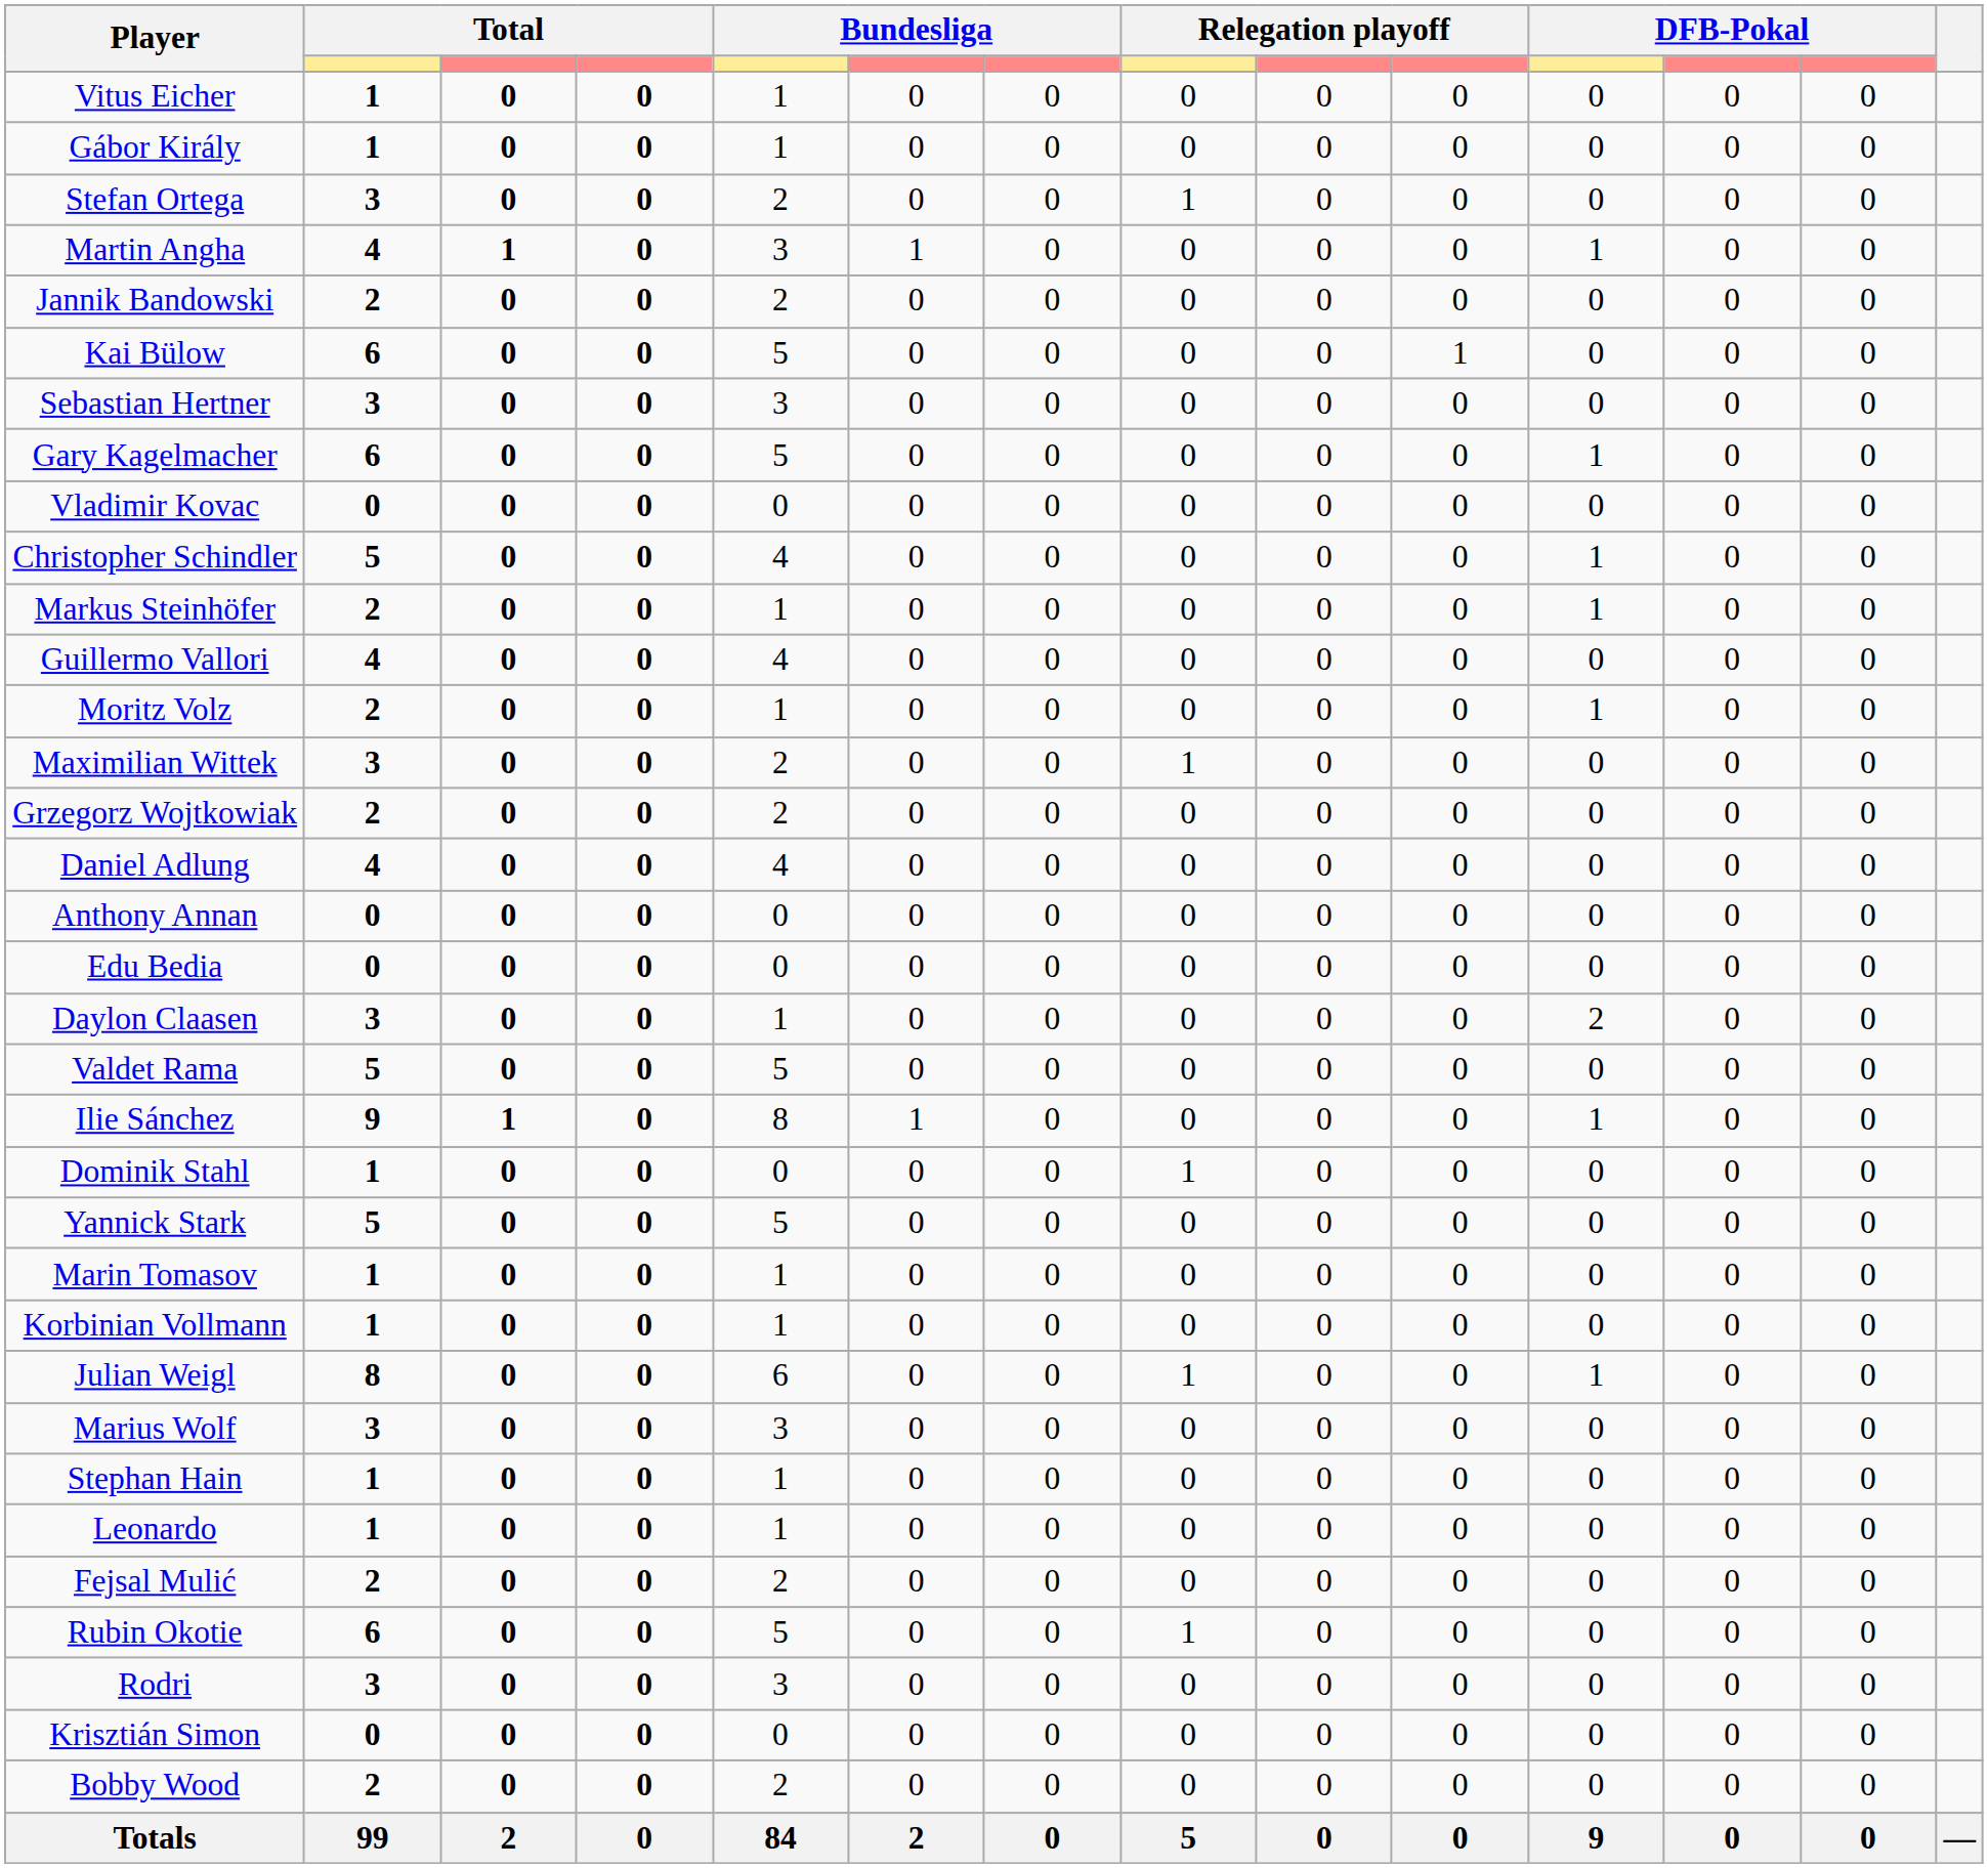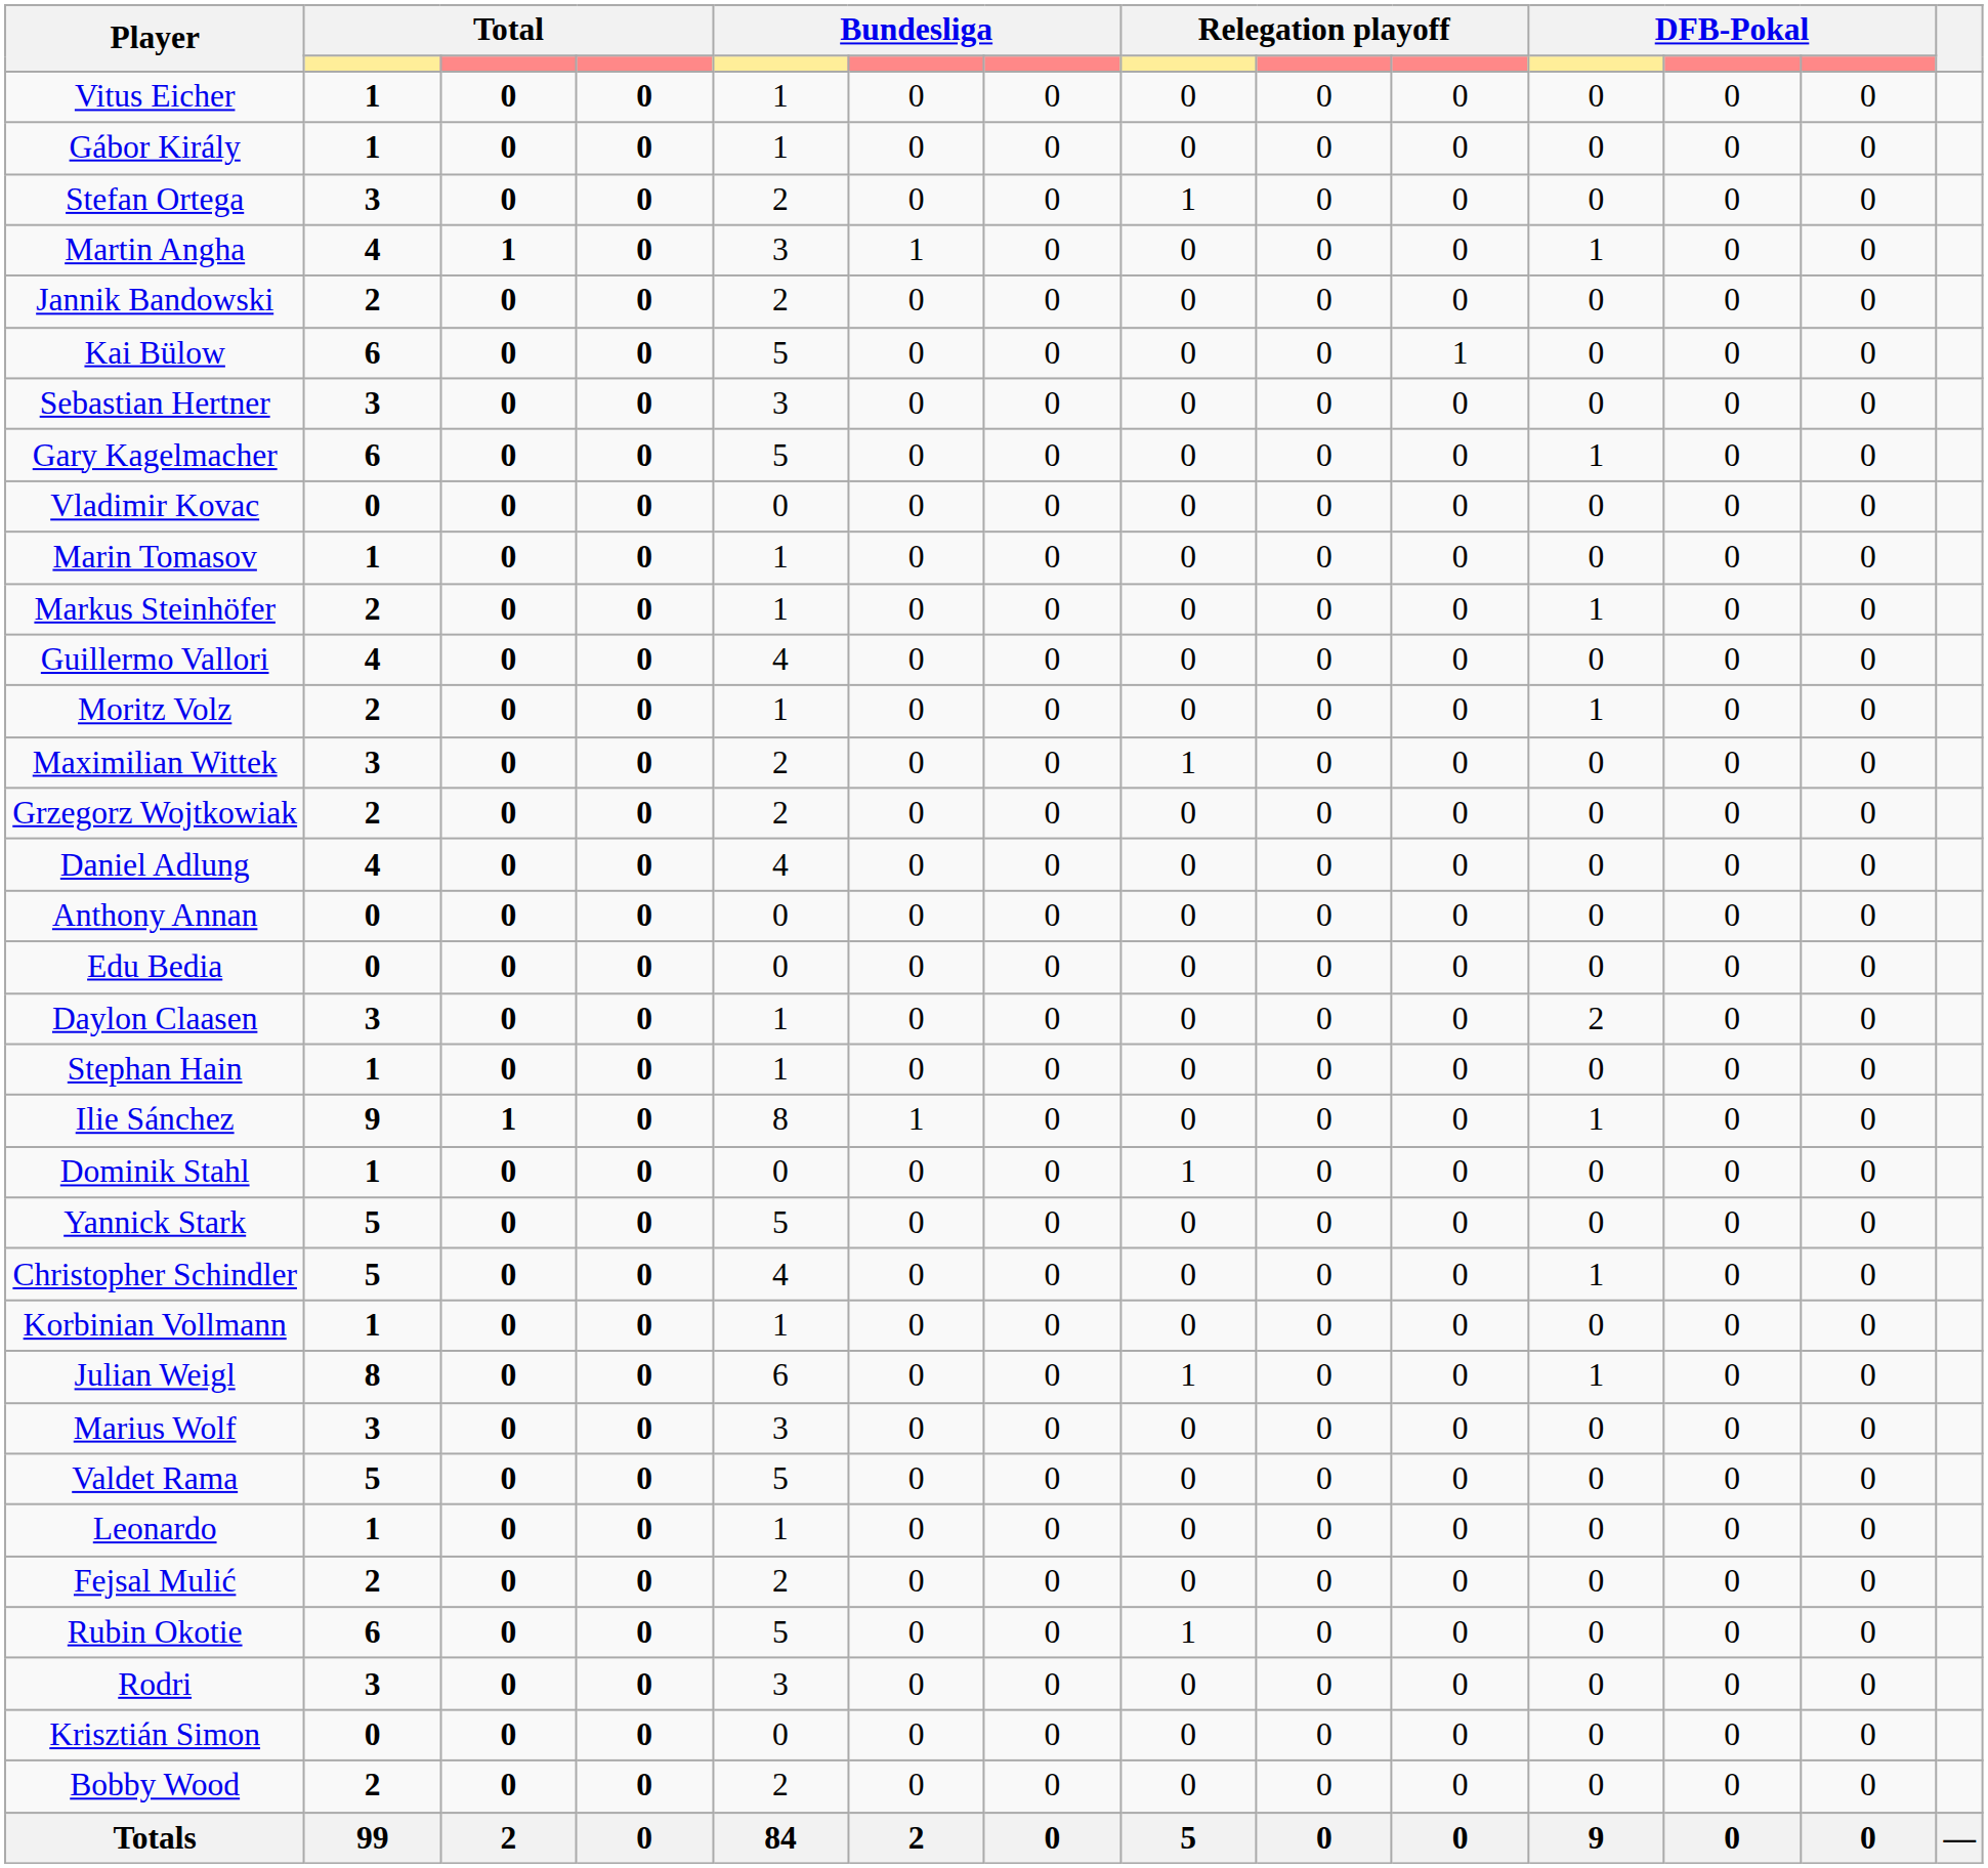rows swapped: Christopher Schindler <-> Marin Tomasov
rows swapped: Valdet Rama <-> Stephan Hain
